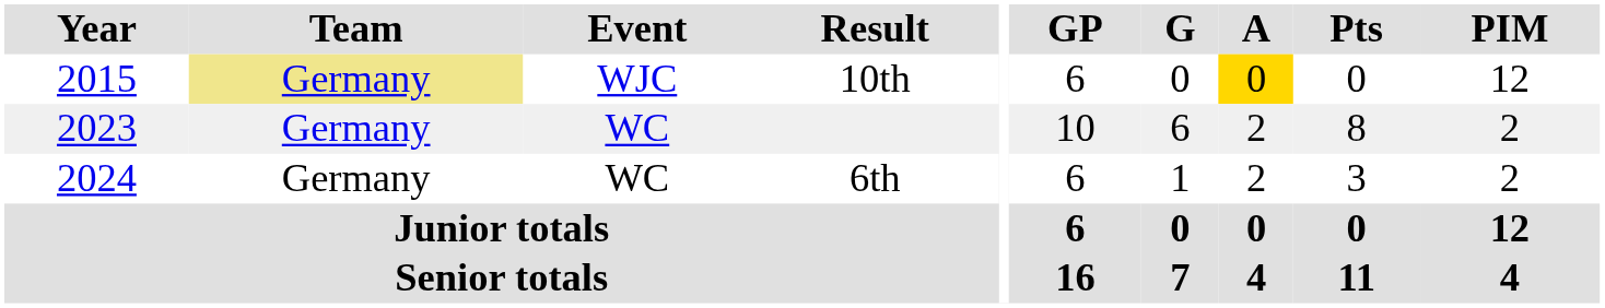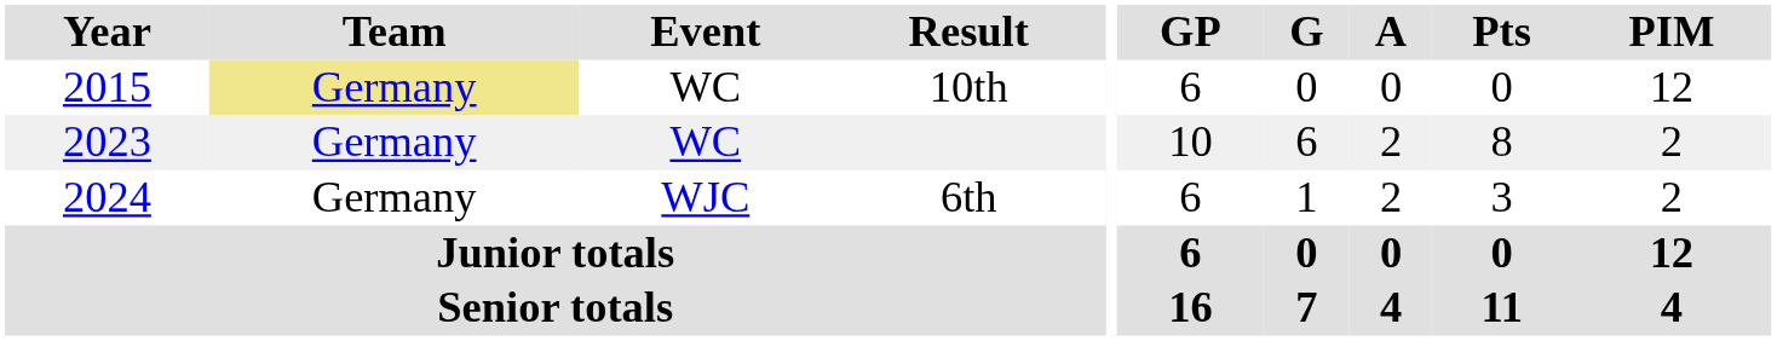10th | Event: WJC -> WC
10th | A: gold background -> no background
6th | Event: WC -> WJC
